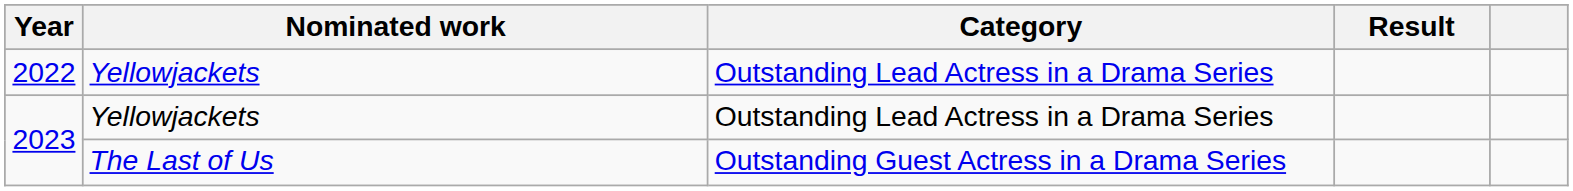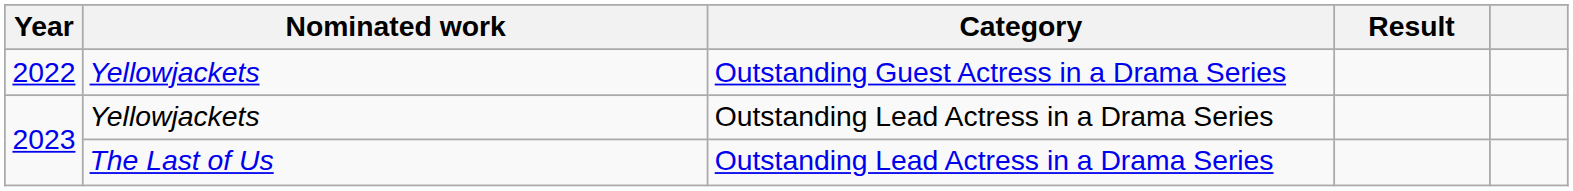2022 | Category: Outstanding Lead Actress in a Drama Series -> Outstanding Guest Actress in a Drama Series
2023 / The Last of Us | Category: Outstanding Guest Actress in a Drama Series -> Outstanding Lead Actress in a Drama Series
